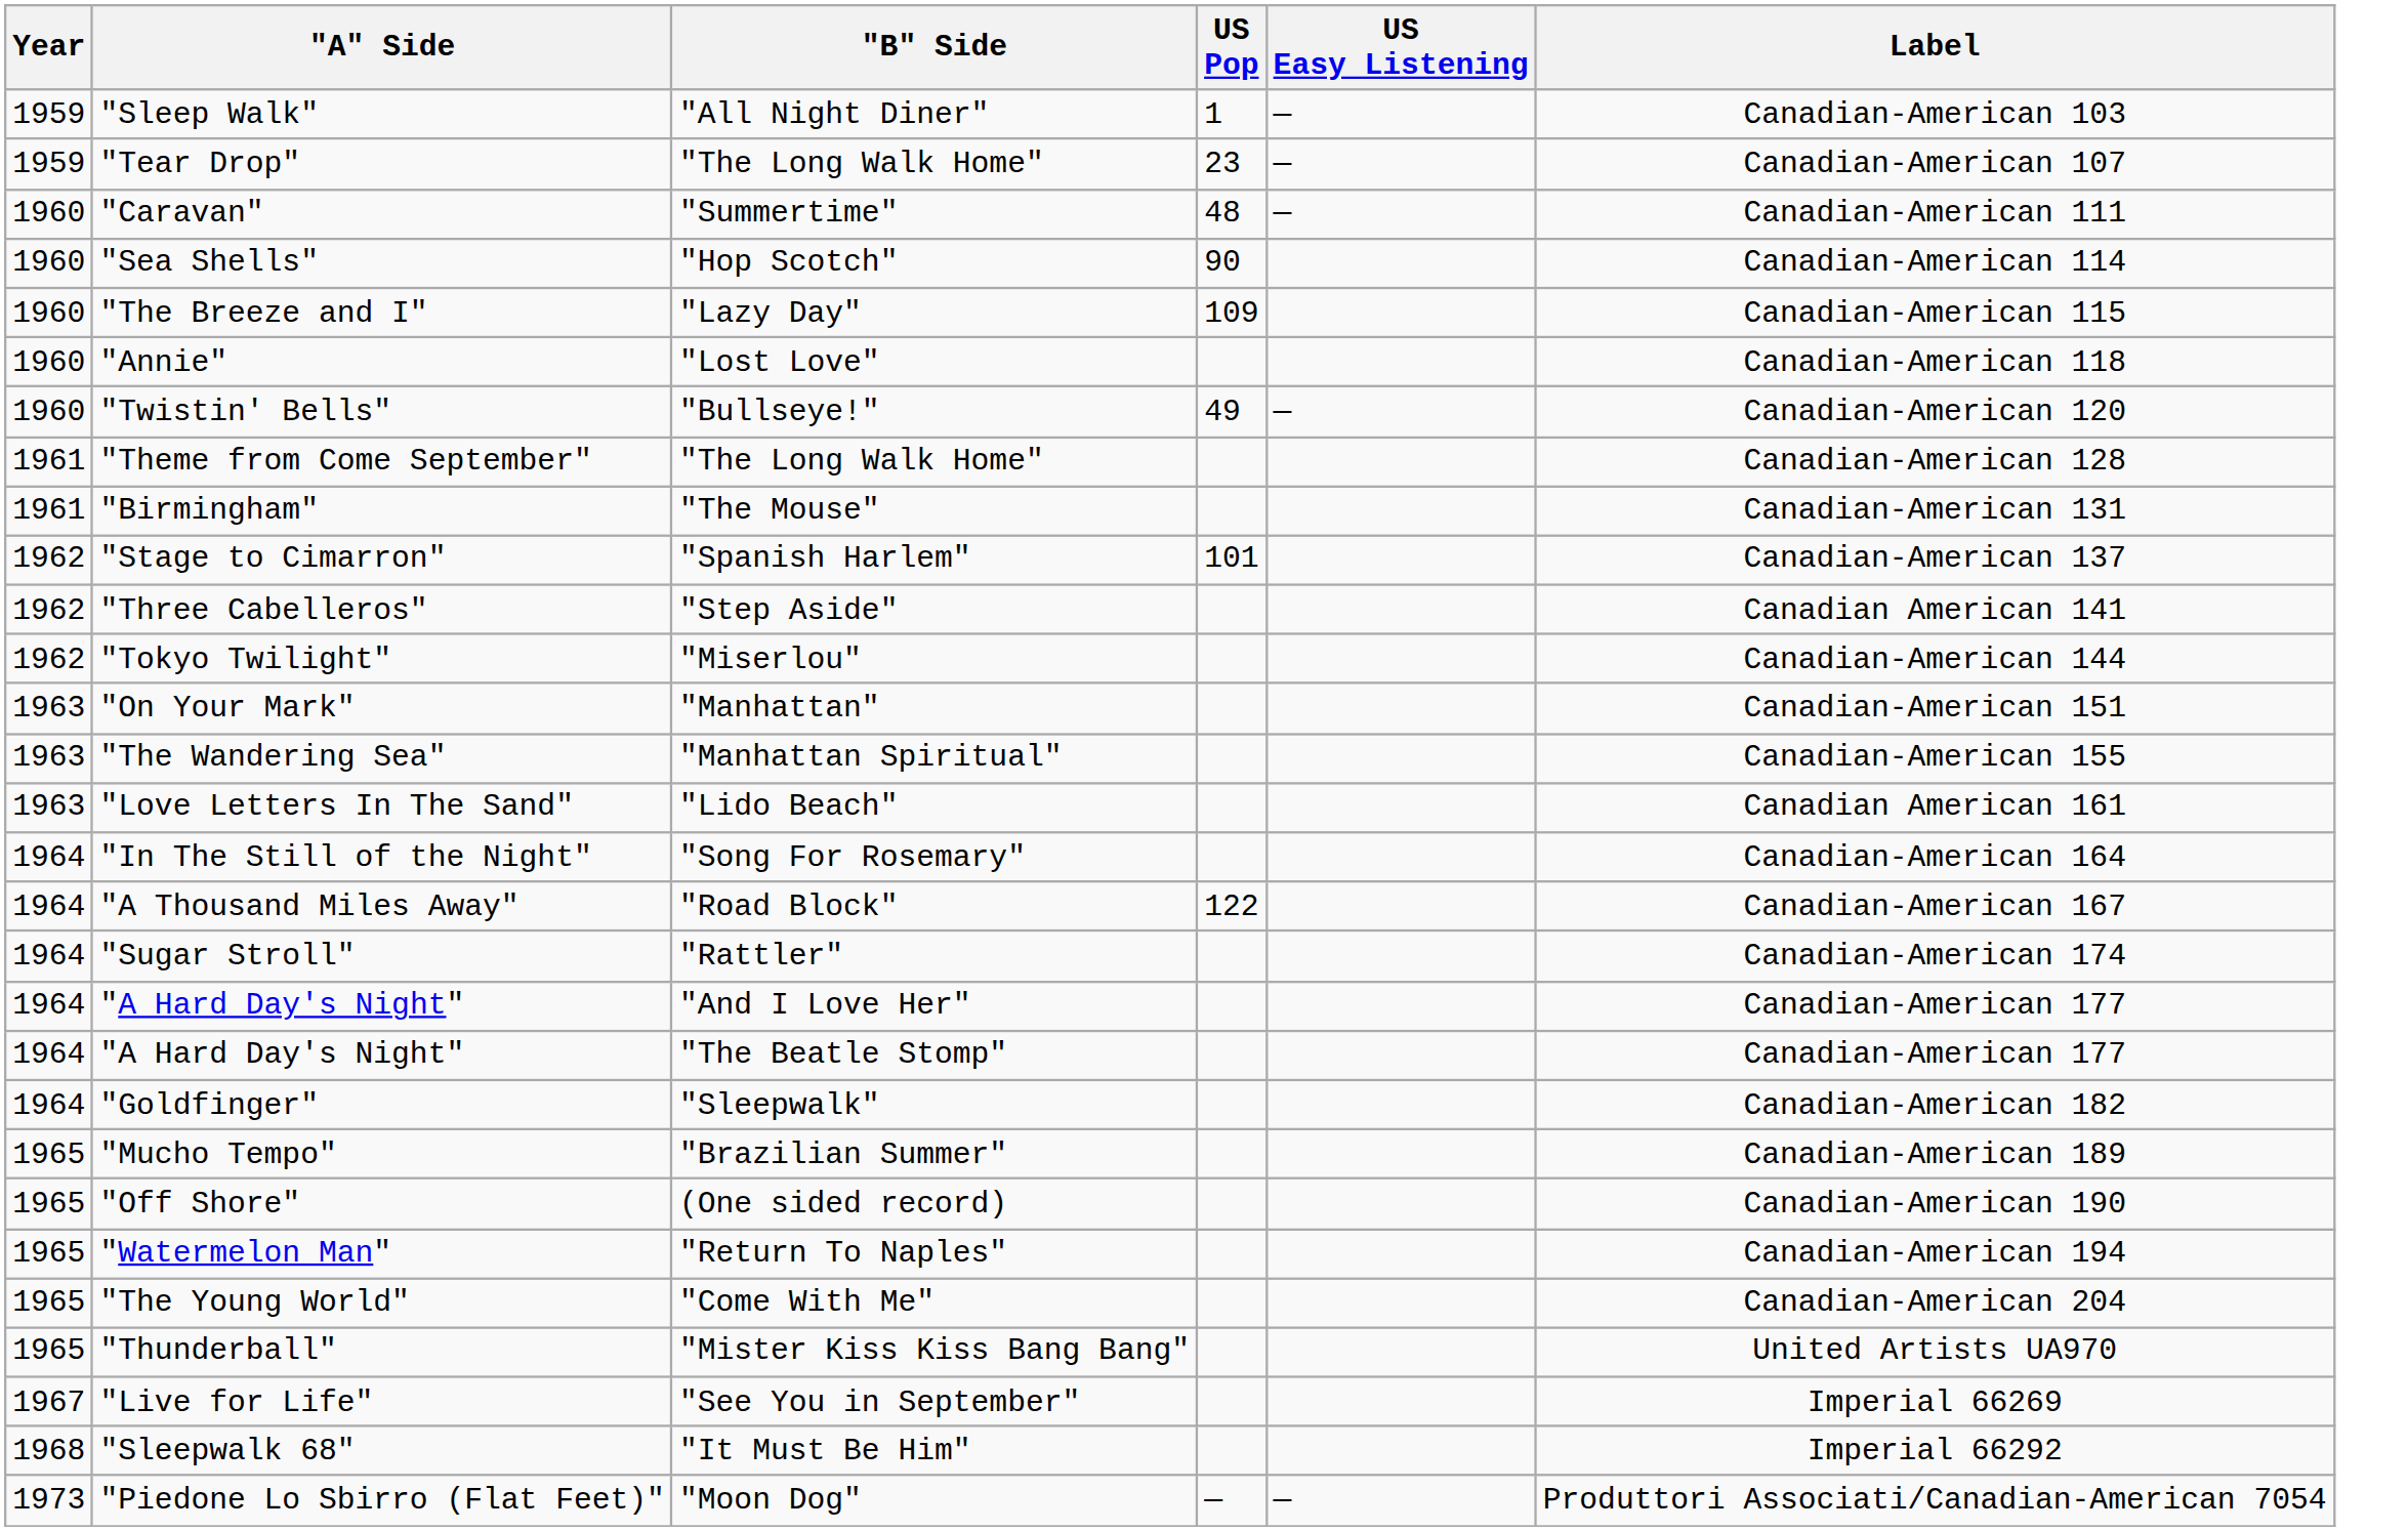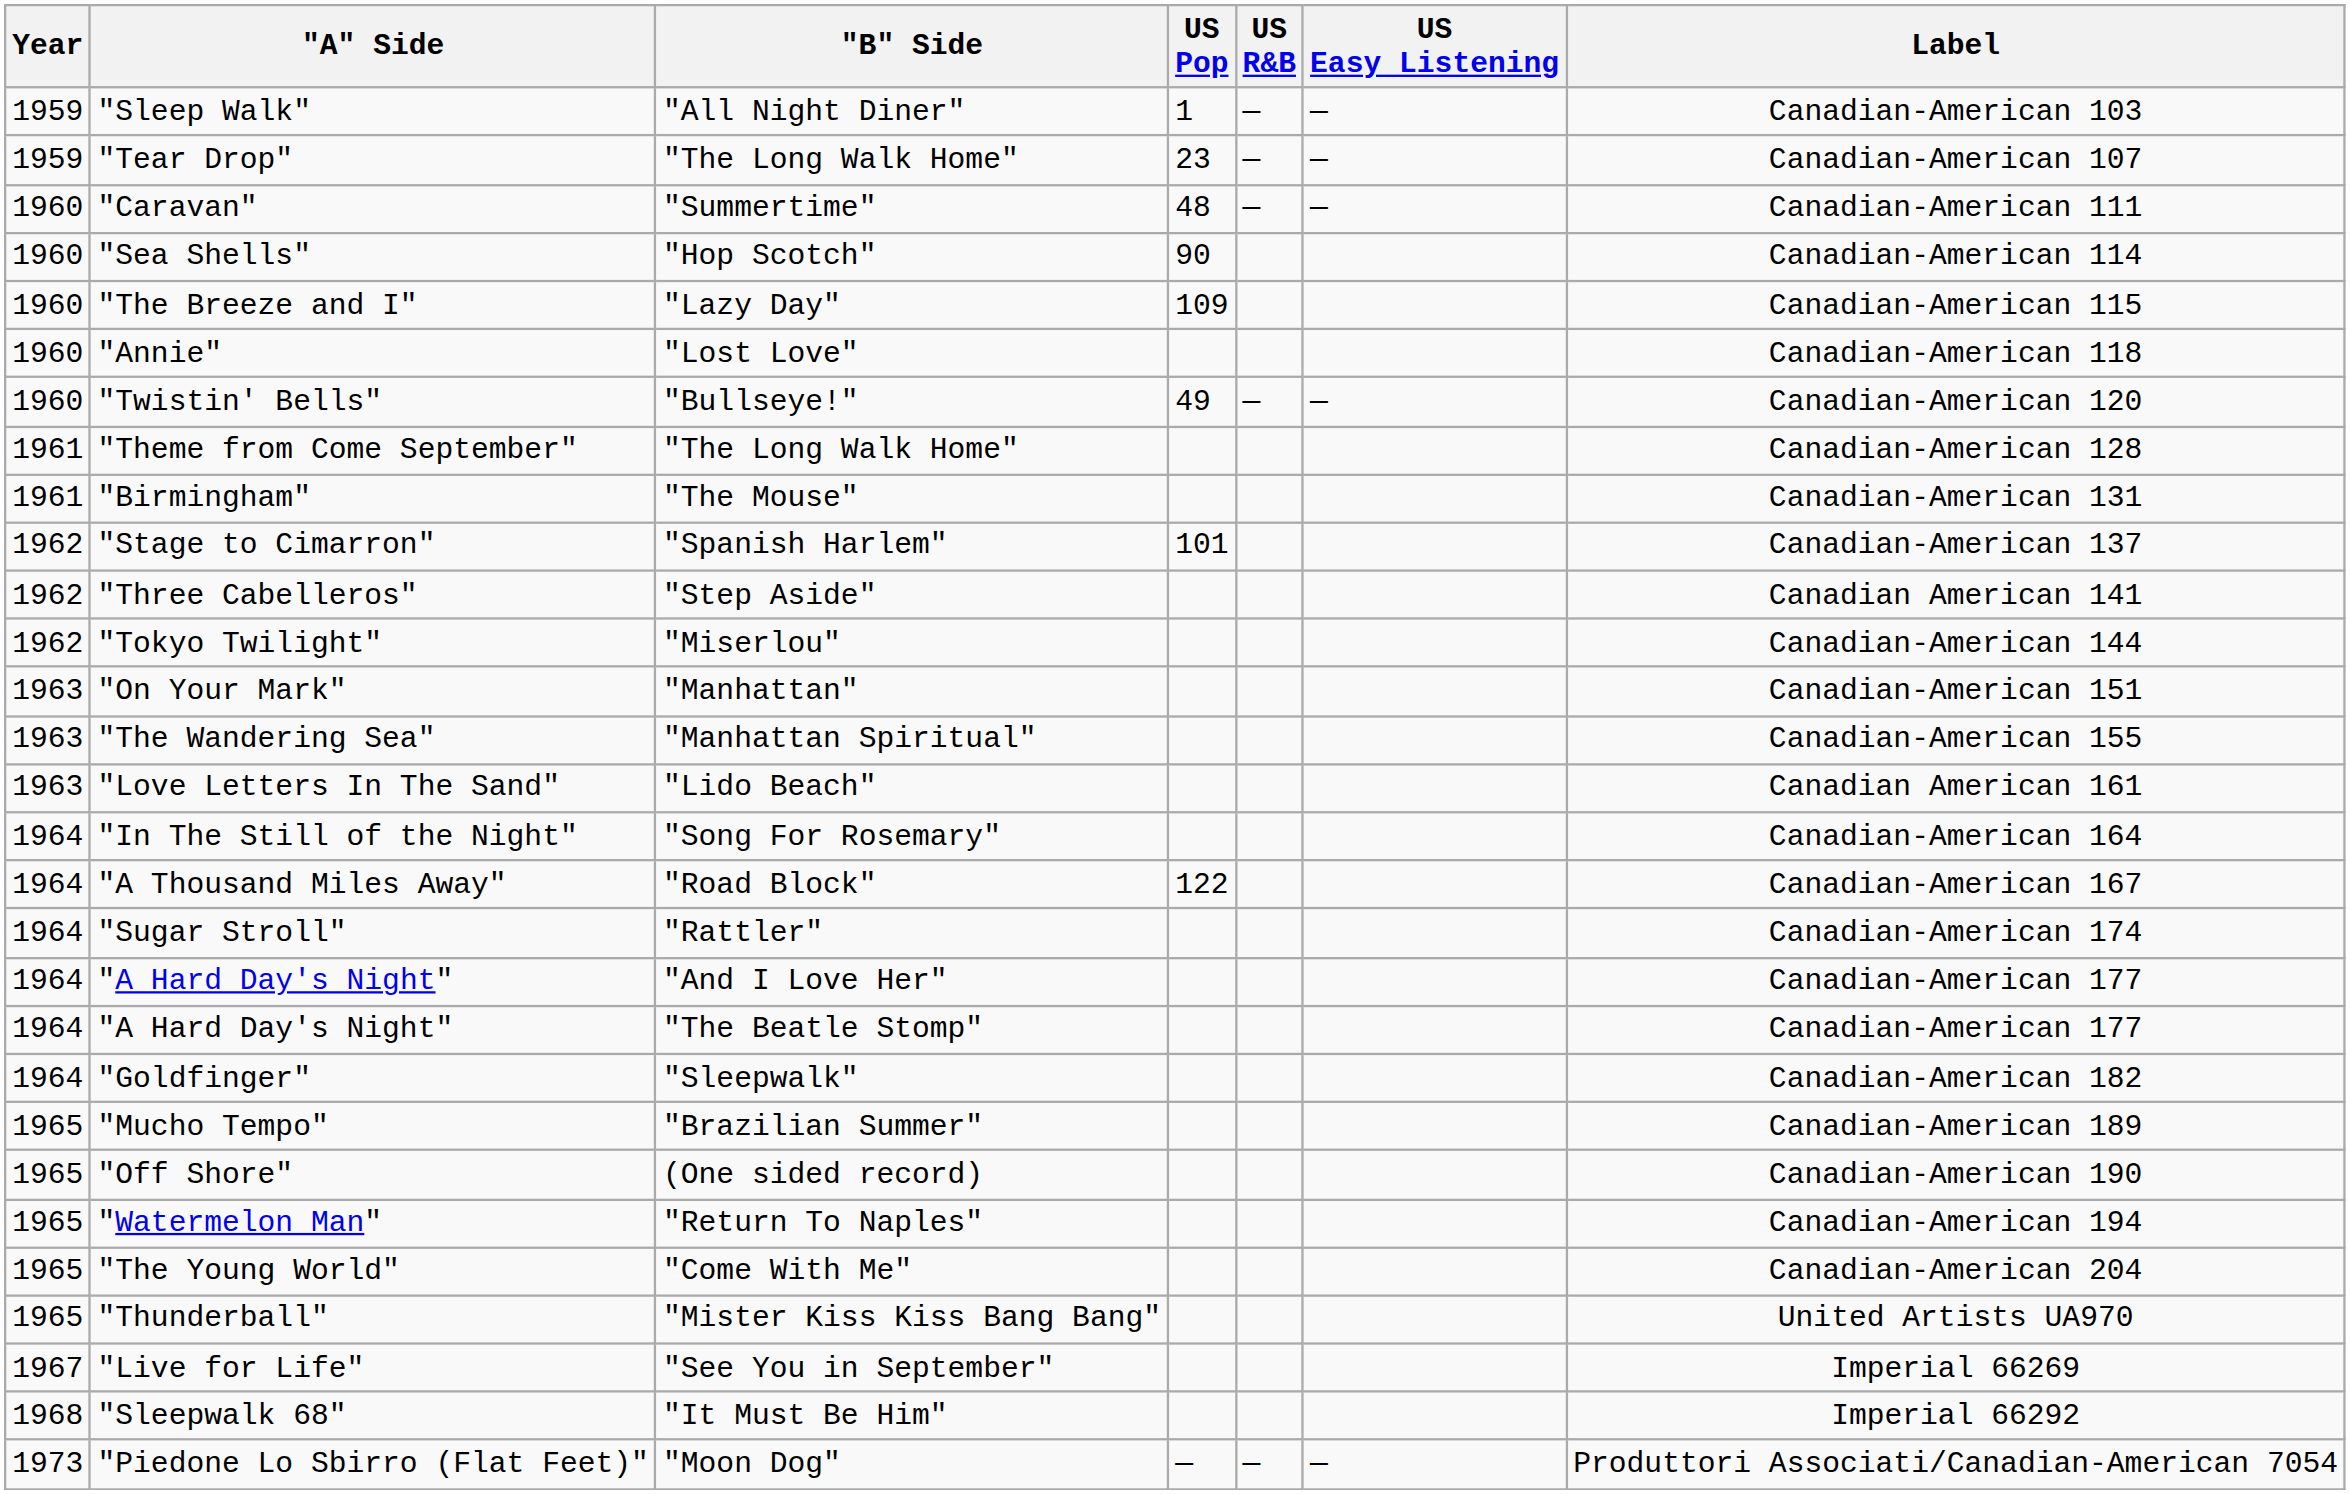+ column: US R&B | — | — | — | — | —
